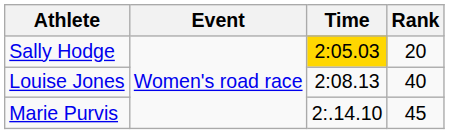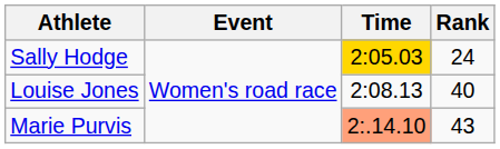Sally Hodge | Rank: 20 -> 24
Marie Purvis | Time: no background -> lightsalmon background
Marie Purvis | Rank: 45 -> 43
